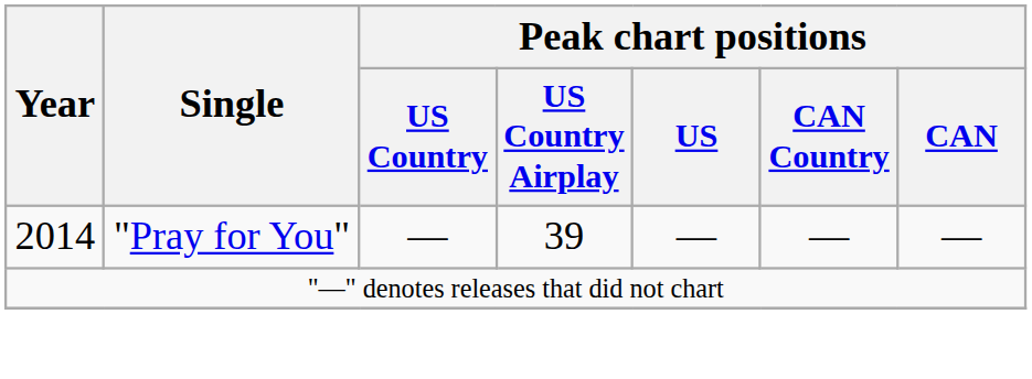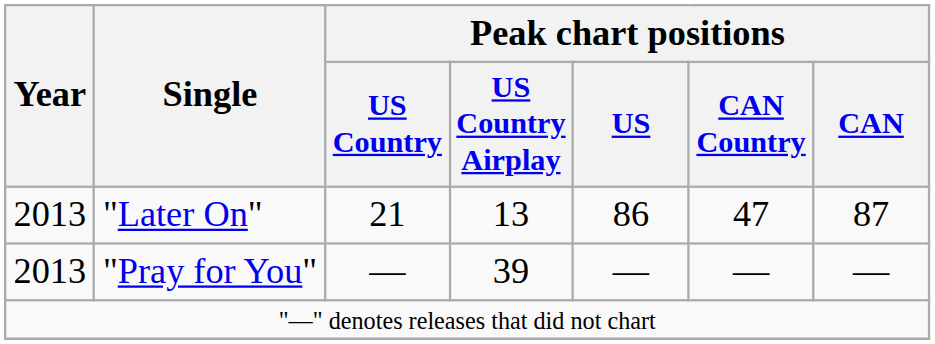+ row: 2013 | "Later On" | 21 | 13 | 86 | 47 | 87
"Pray for You" | Year: 2014 -> 2013
